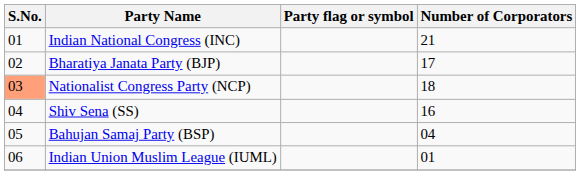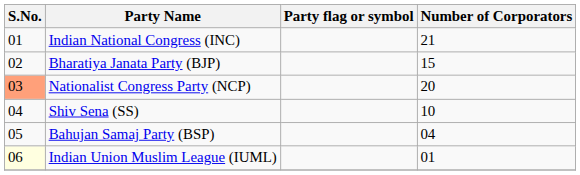Bharatiya Janata Party (BJP) | Number of Corporators: 17 -> 15
Nationalist Congress Party (NCP) | Number of Corporators: 18 -> 20
Shiv Sena (SS) | Number of Corporators: 16 -> 10
Indian Union Muslim League (IUML) | S.No.: no background -> lightyellow background
